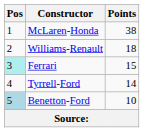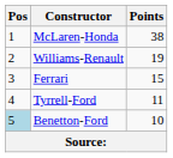Williams-Renault | Points: 18 -> 19
Ferrari | Pos: paleturquoise background -> no background
Tyrrell-Ford | Points: 14 -> 11
